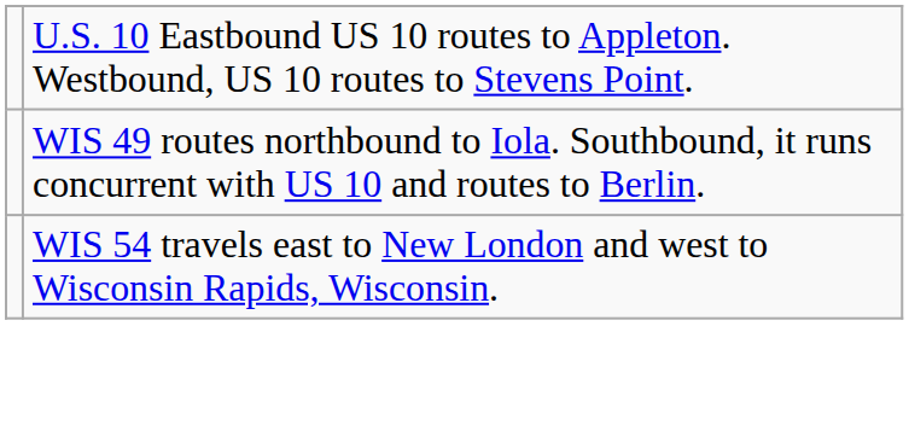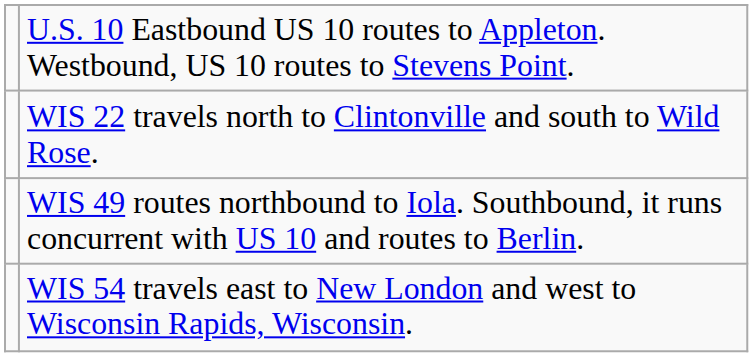+ row: WIS 22 travels north to Clintonville and south to Wild Rose.
